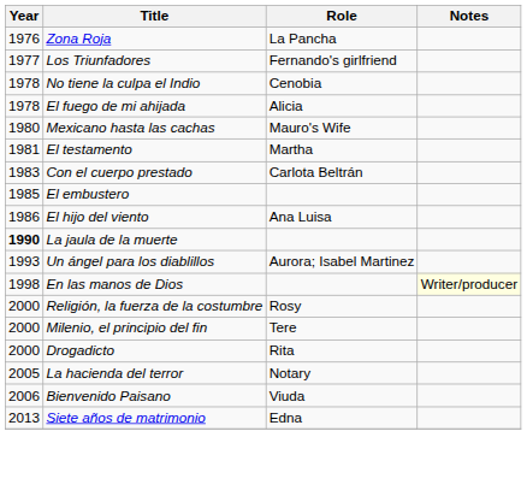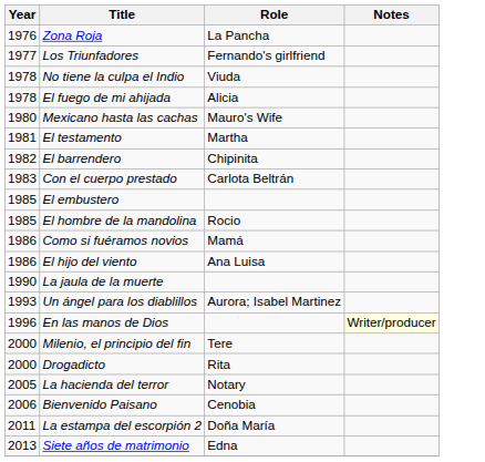No tiene la culpa el Indio | Role: Cenobia -> Viuda
+ row: 1982 | El barrendero | Chipinita
+ row: 1985 | El hombre de la mandolina | Rocio
+ row: 1986 | Como si fuéramos novios | Mamá
La jaula de la muerte | Year: bold -> normal
En las manos de Dios | Year: 1998 -> 1996
- row: 2000 | Religión, la fuerza de la costumbre | Rosy
Bienvenido Paisano | Role: Viuda -> Cenobia
+ row: 2011 | La estampa del escorpión 2 | Doña María
